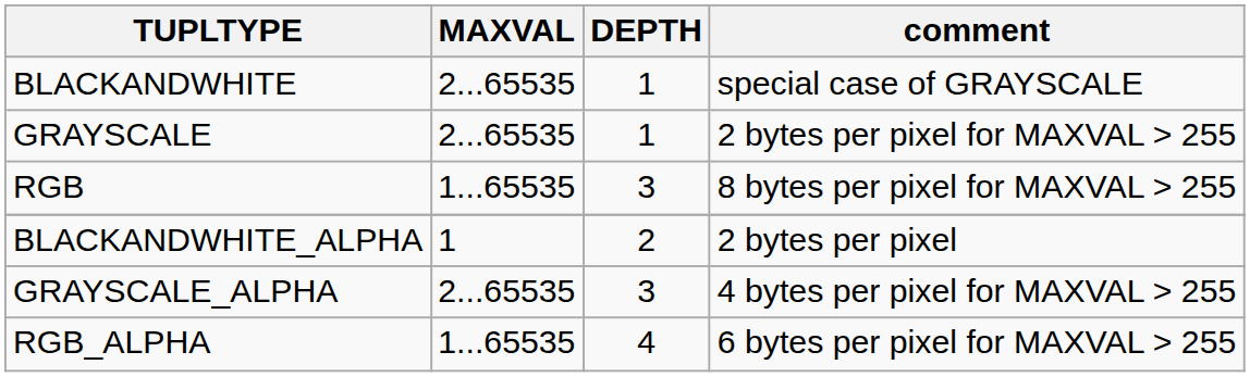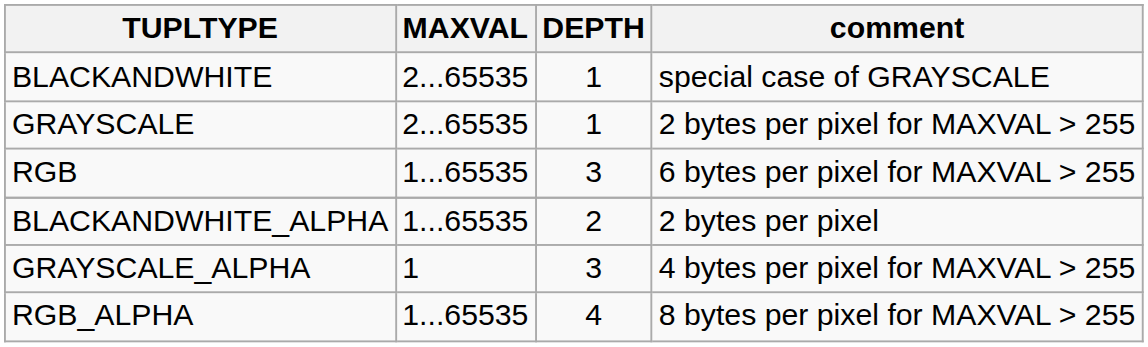RGB | comment: 8 bytes per pixel for MAXVAL > 255 -> 6 bytes per pixel for MAXVAL > 255
BLACKANDWHITE_ALPHA | MAXVAL: 1 -> 1...65535
GRAYSCALE_ALPHA | MAXVAL: 2...65535 -> 1
RGB_ALPHA | comment: 6 bytes per pixel for MAXVAL > 255 -> 8 bytes per pixel for MAXVAL > 255
